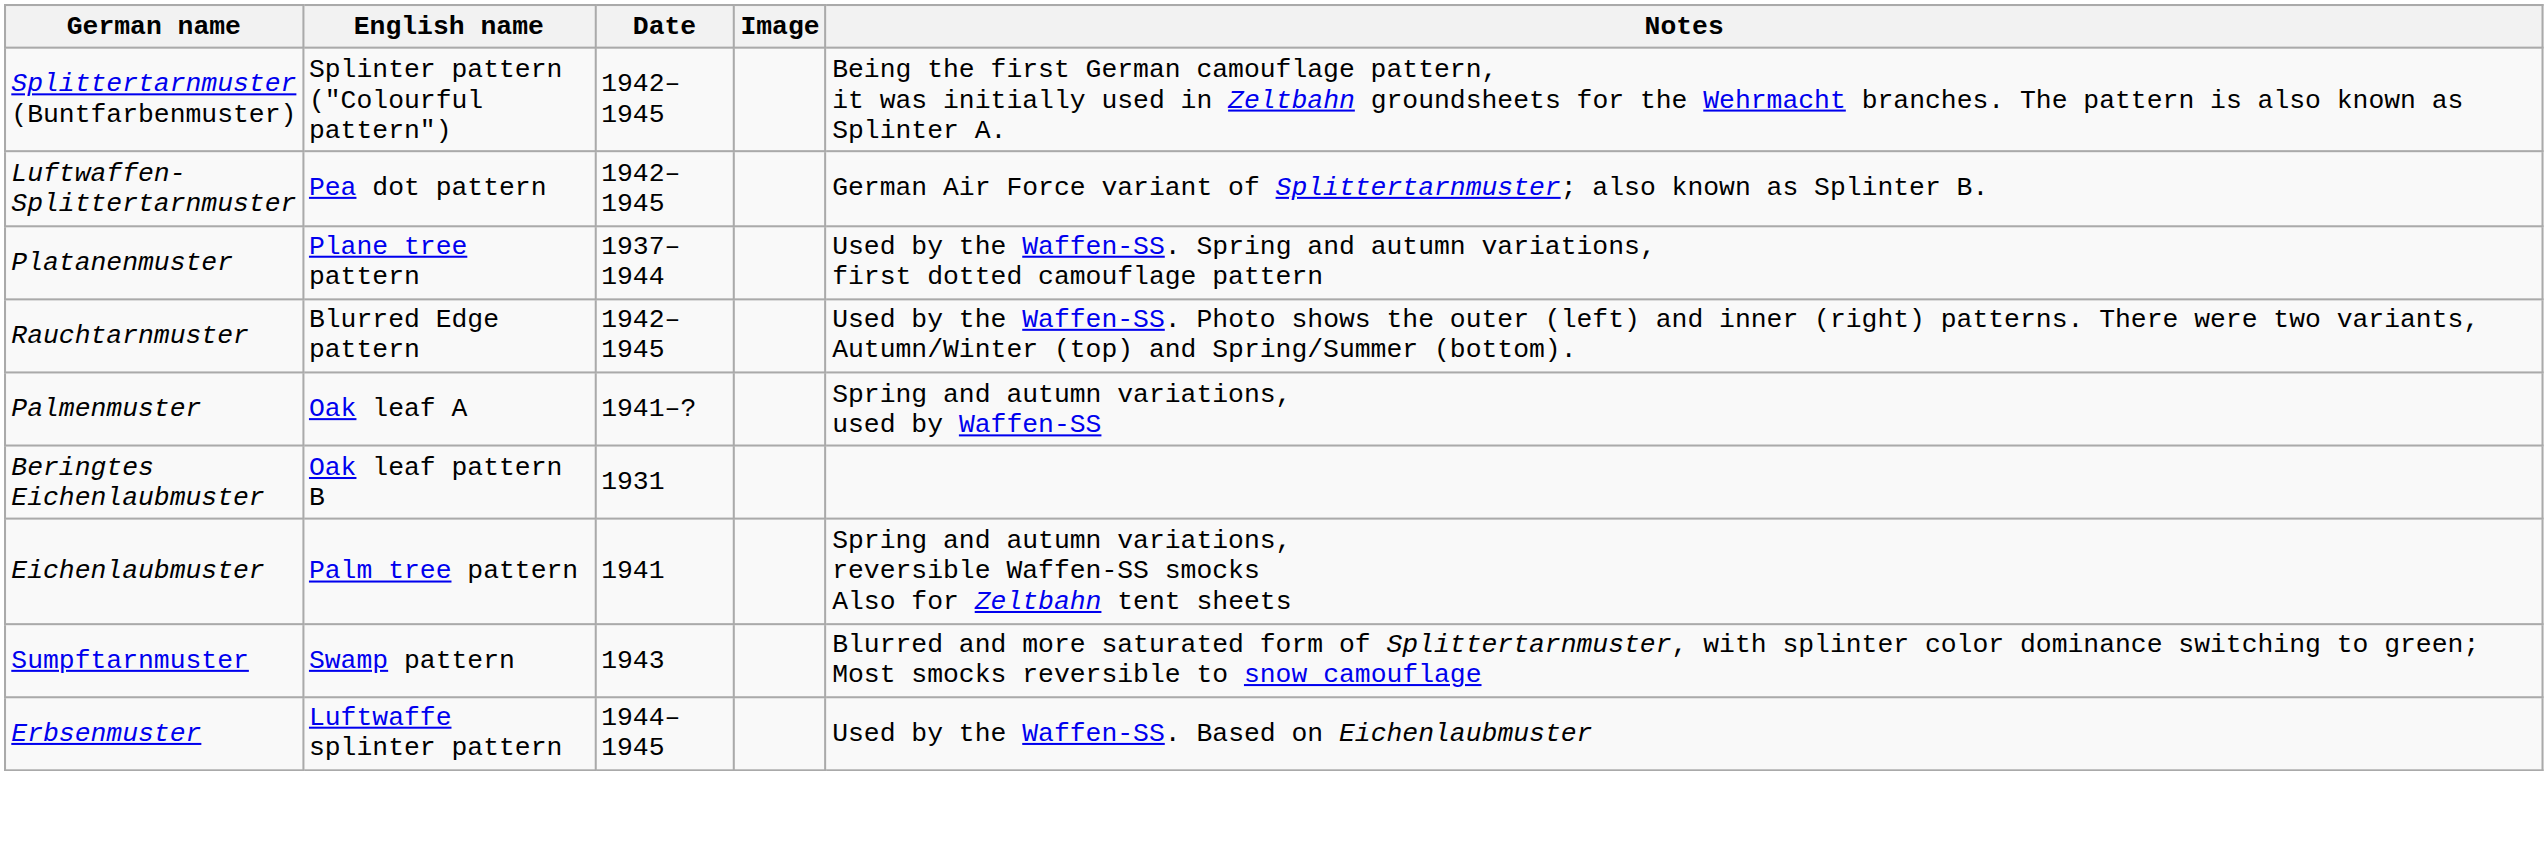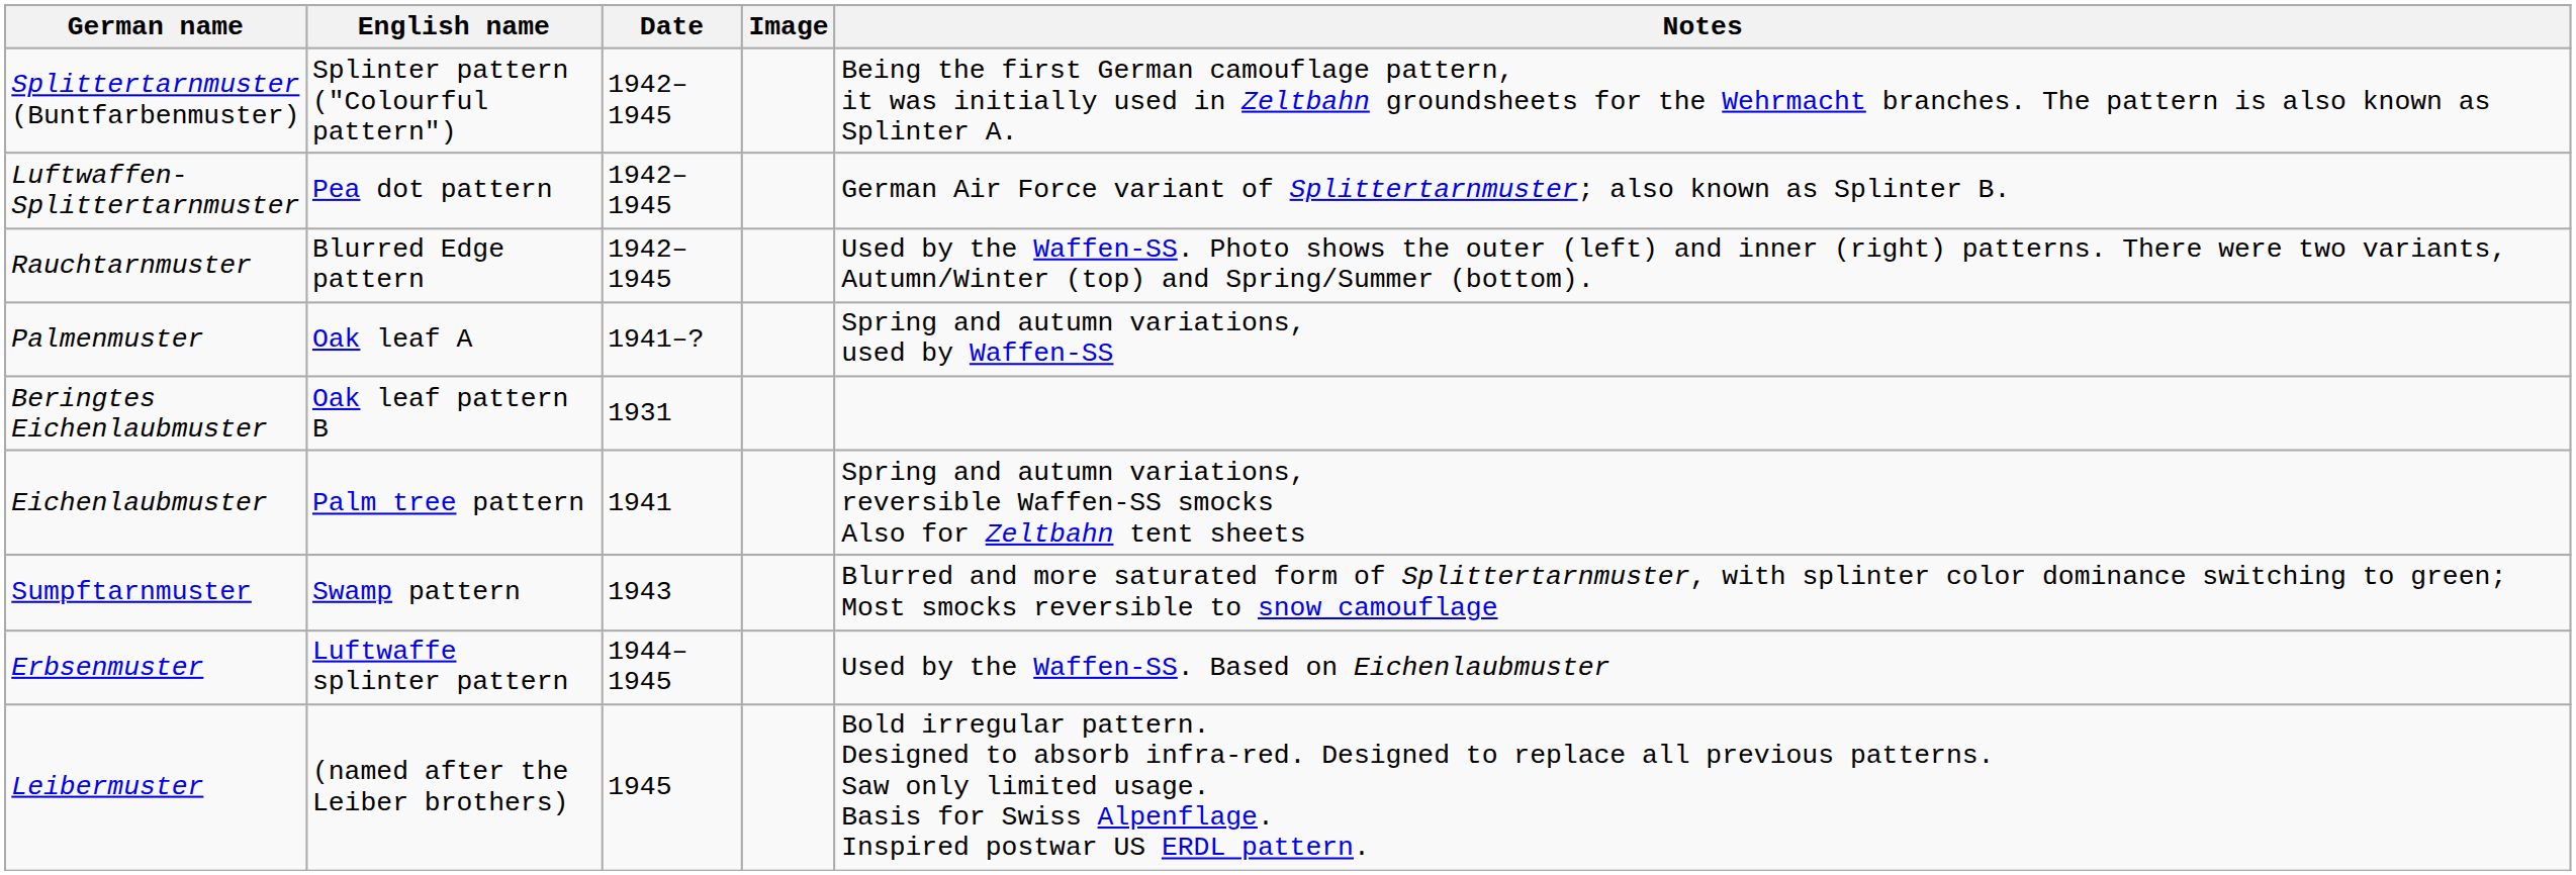- row: Platanenmuster | Plane tree pattern | 1937–1944 | Used by the Waffen-SS. Spring and autumn variations, first dotted camouflage pattern
+ row: Leibermuster | (named after the Leiber brothers) | 1945 | Bold irregular pattern. Designed to absorb infra-red. Designed to replace all previous patterns. Saw only limited usage. Basis for Swiss Alpenflage. Inspired postwar US ERDL pattern.
